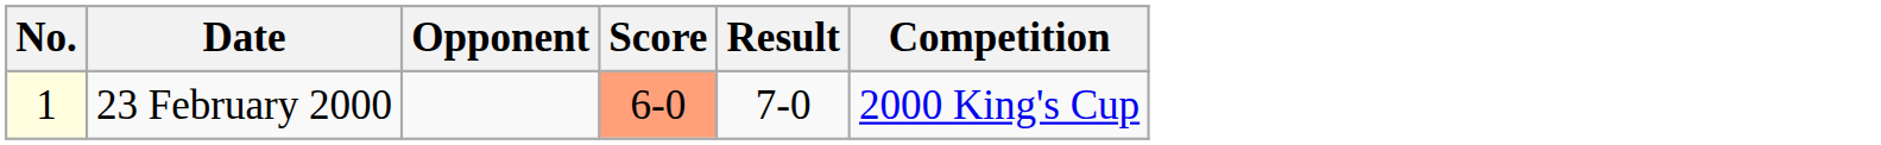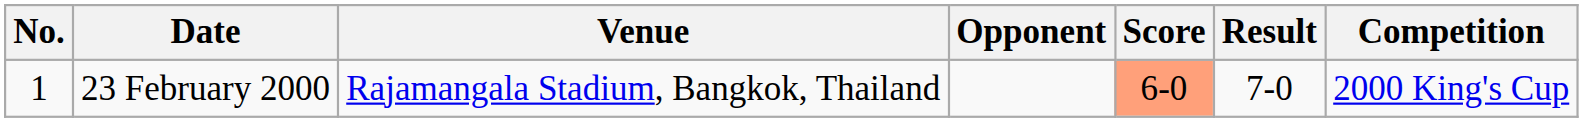+ column: Venue | Rajamangala Stadium, Bangkok, Thailand
23 February 2000 | No.: lightyellow background -> no background
